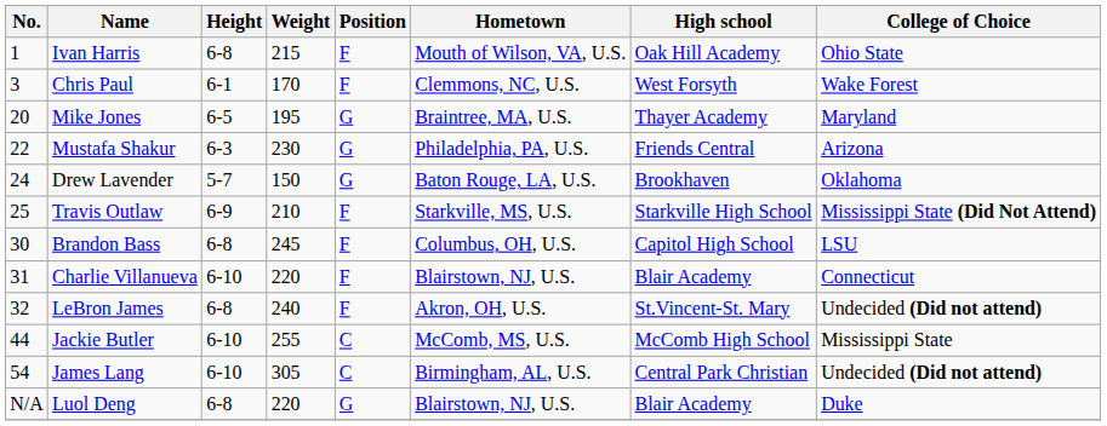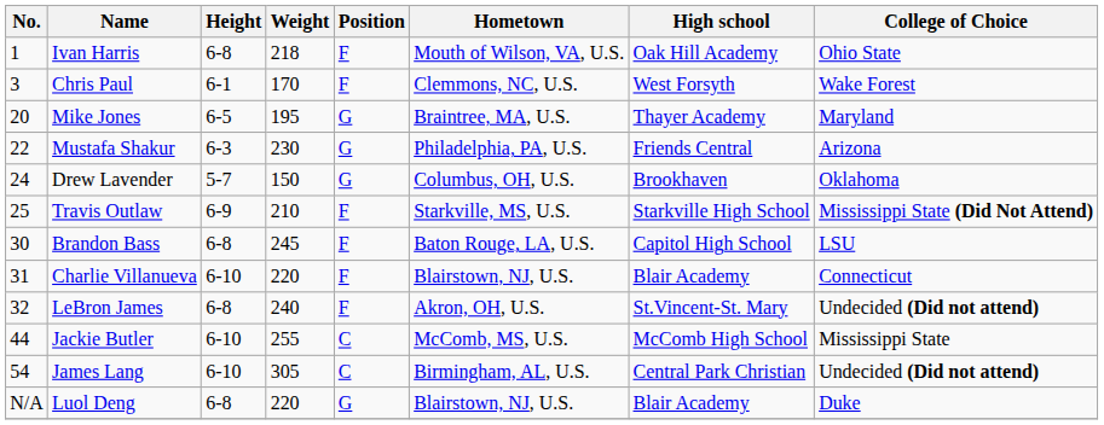Ivan Harris | Weight: 215 -> 218
Drew Lavender | Hometown: Baton Rouge, LA, U.S. -> Columbus, OH, U.S.
Brandon Bass | Hometown: Columbus, OH, U.S. -> Baton Rouge, LA, U.S.
